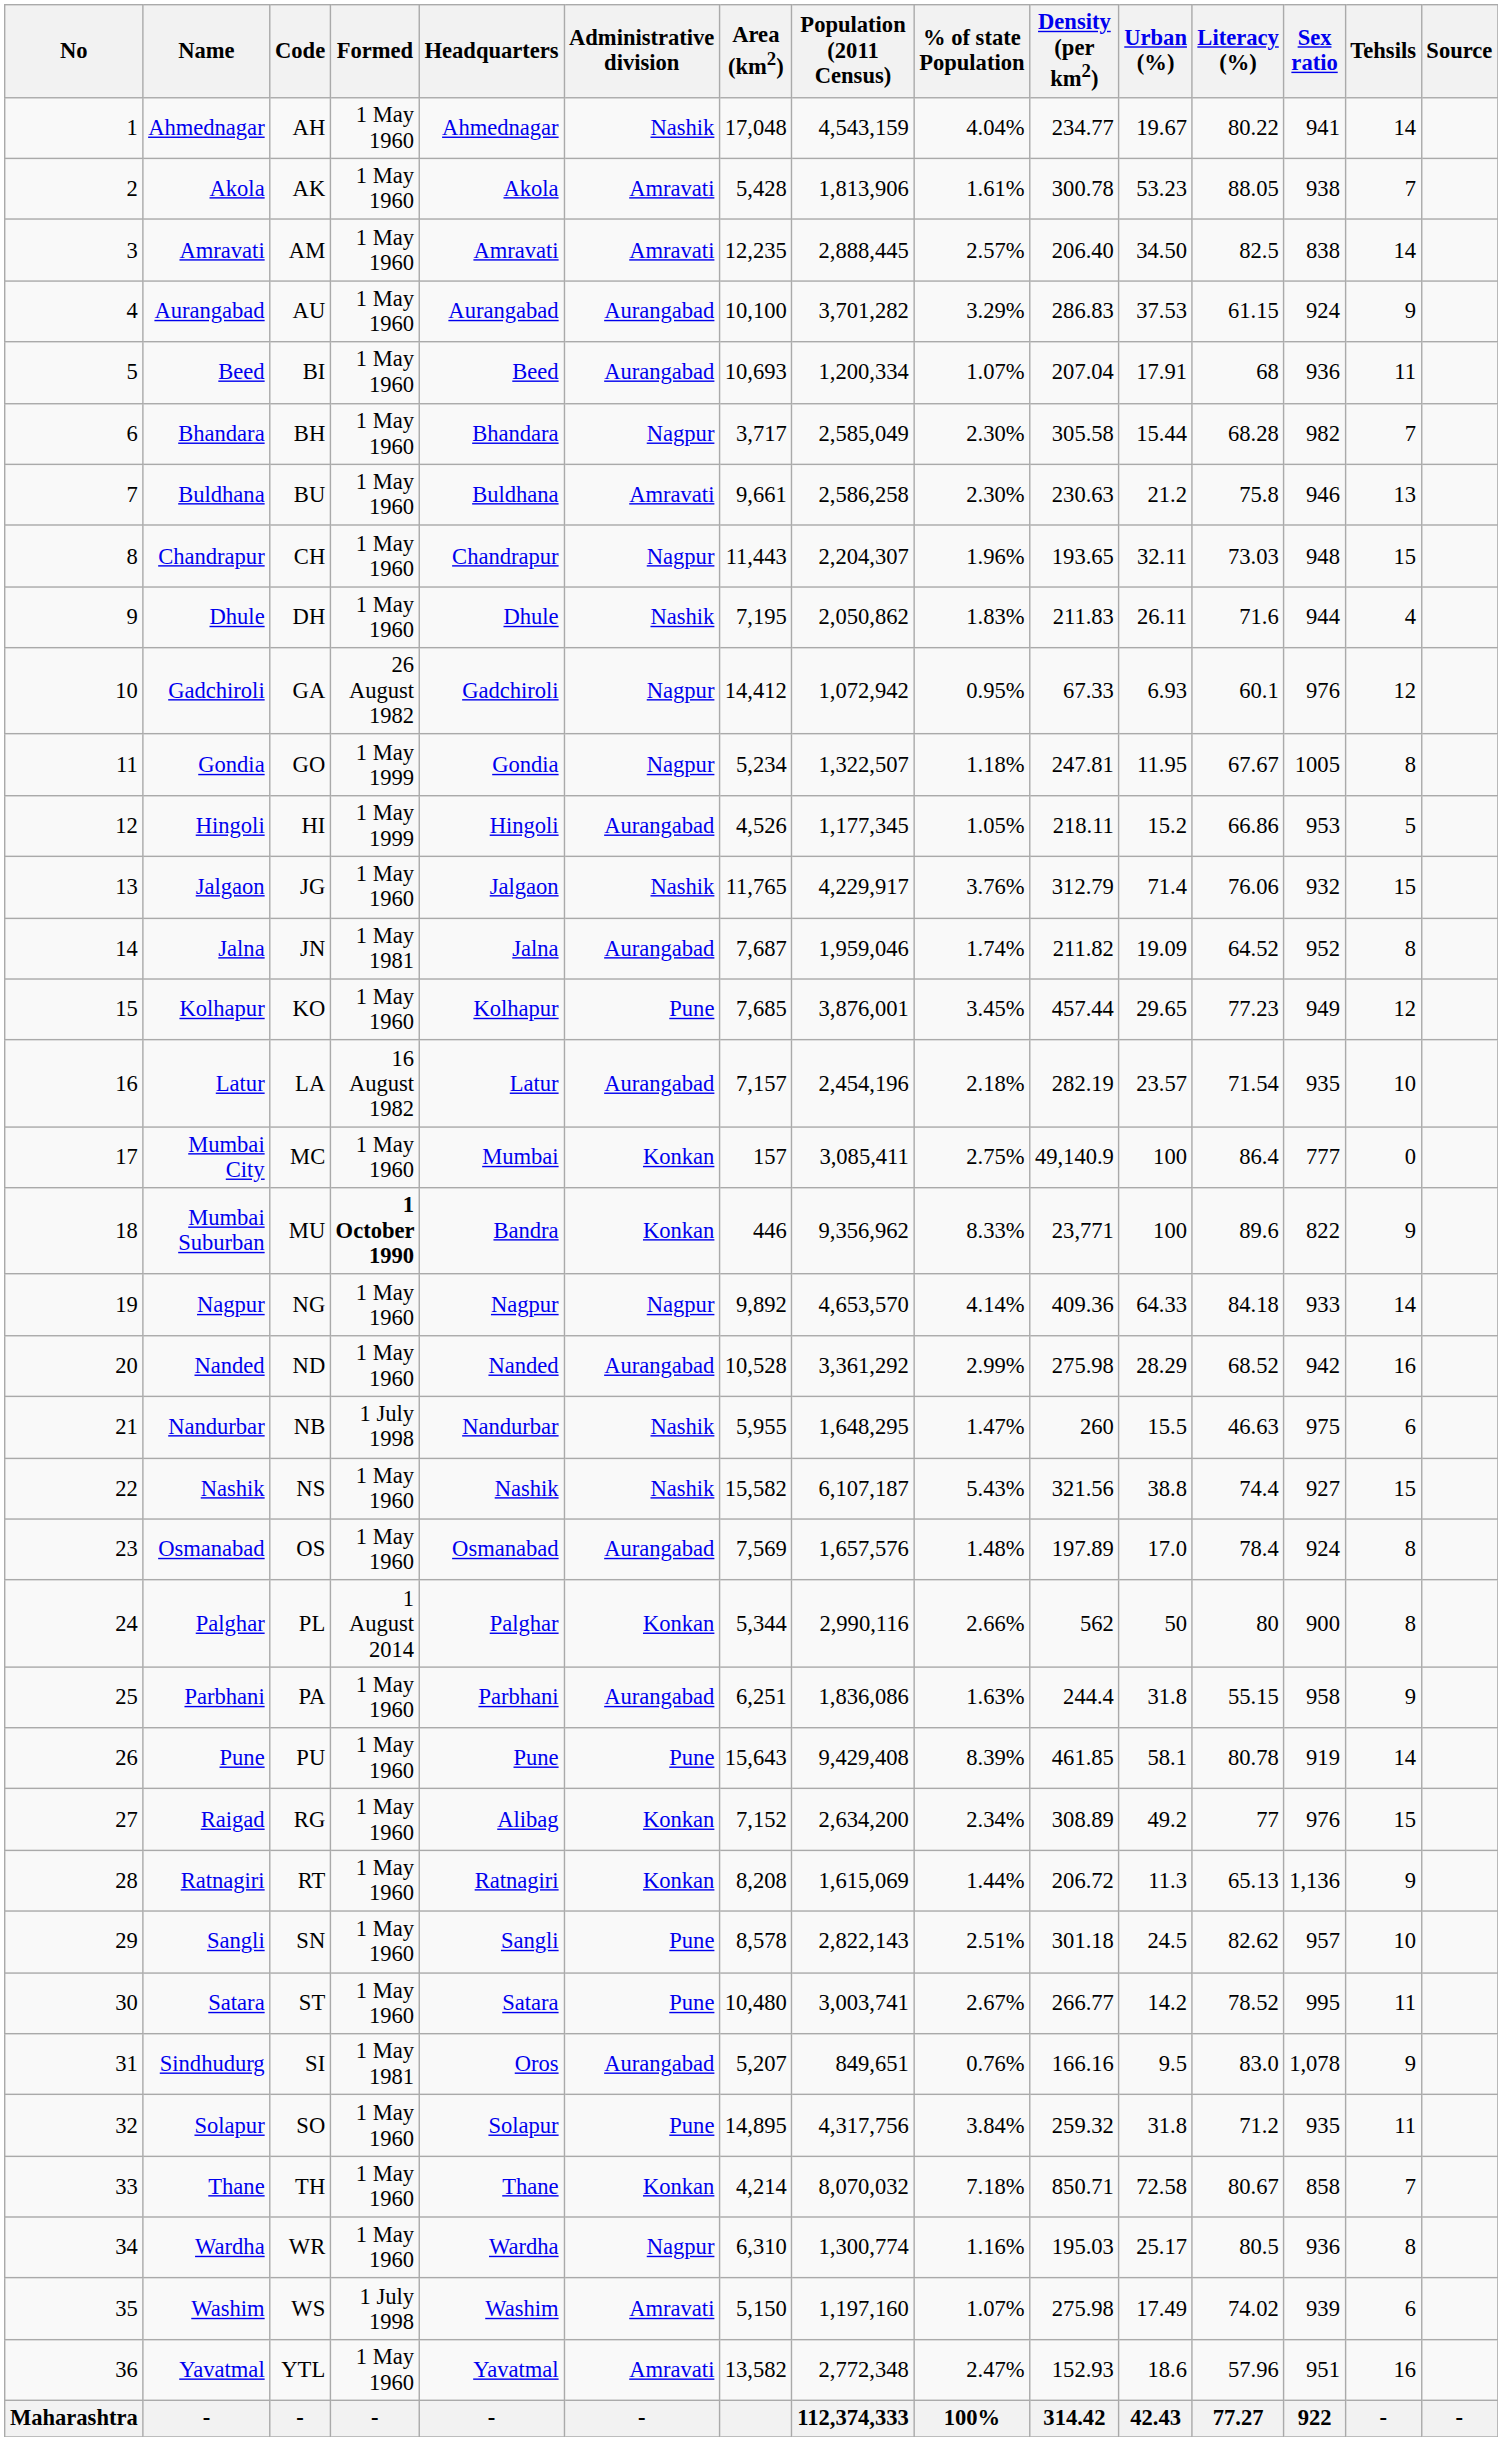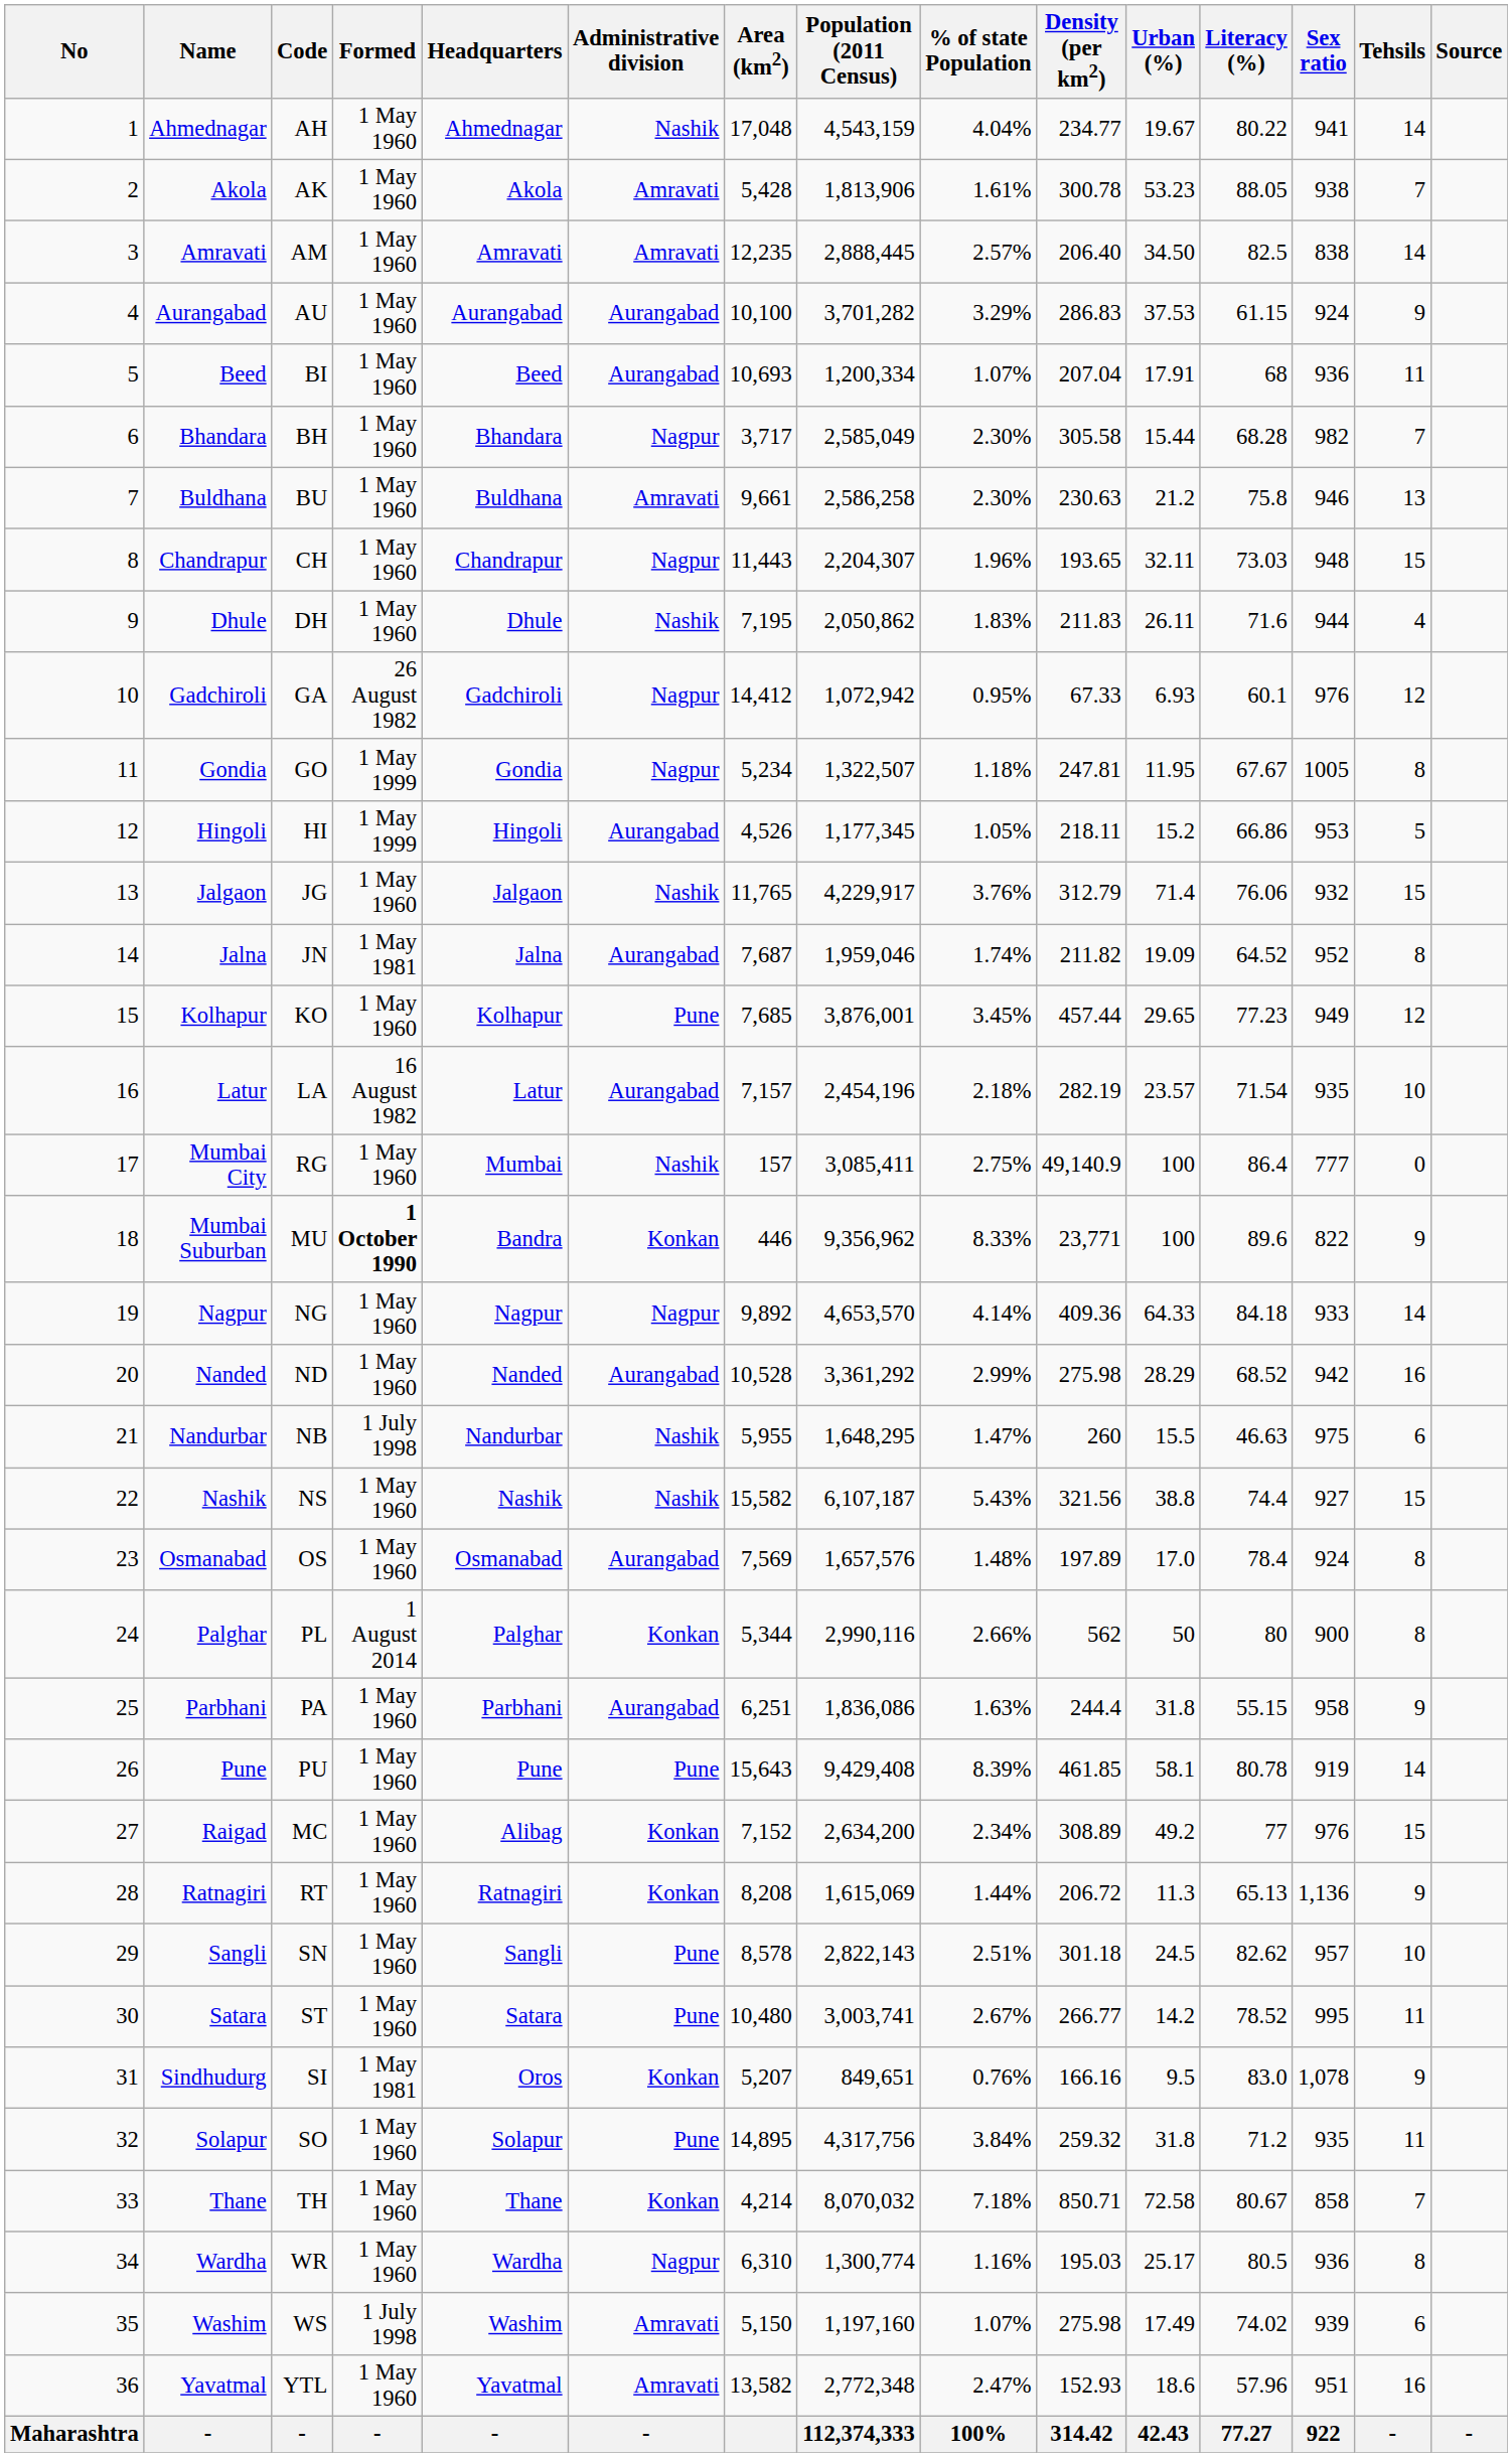Mumbai City | Code: MC -> RG
Mumbai City | Administrative division: Konkan -> Nashik
Raigad | Code: RG -> MC
Sindhudurg | Administrative division: Aurangabad -> Konkan
